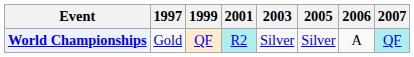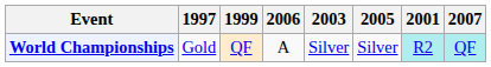columns swapped: 2001 <-> 2006
